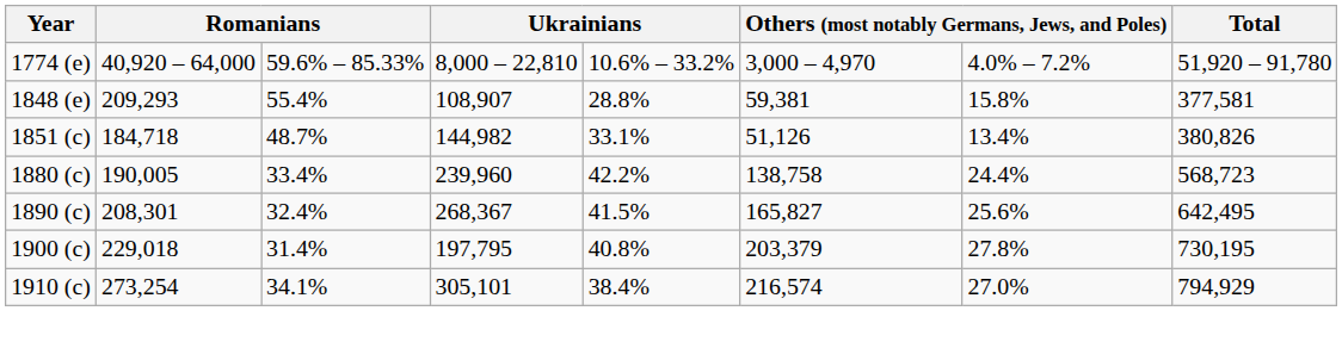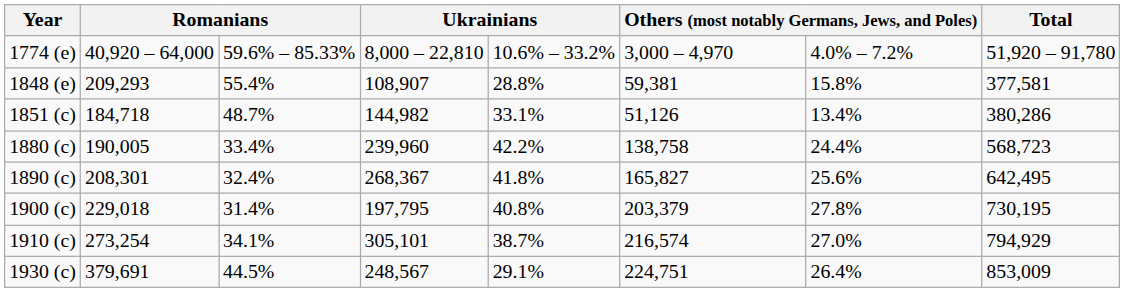1851 (c) | Total: 380,826 -> 380,286
1890 (c) | column 5: 41.5% -> 41.8%
1910 (c) | column 5: 38.4% -> 38.7%
+ row: 1930 (c) | 379,691 | 44.5% | 248,567 | 29.1% | 224,751 | 26.4% | 853,009
